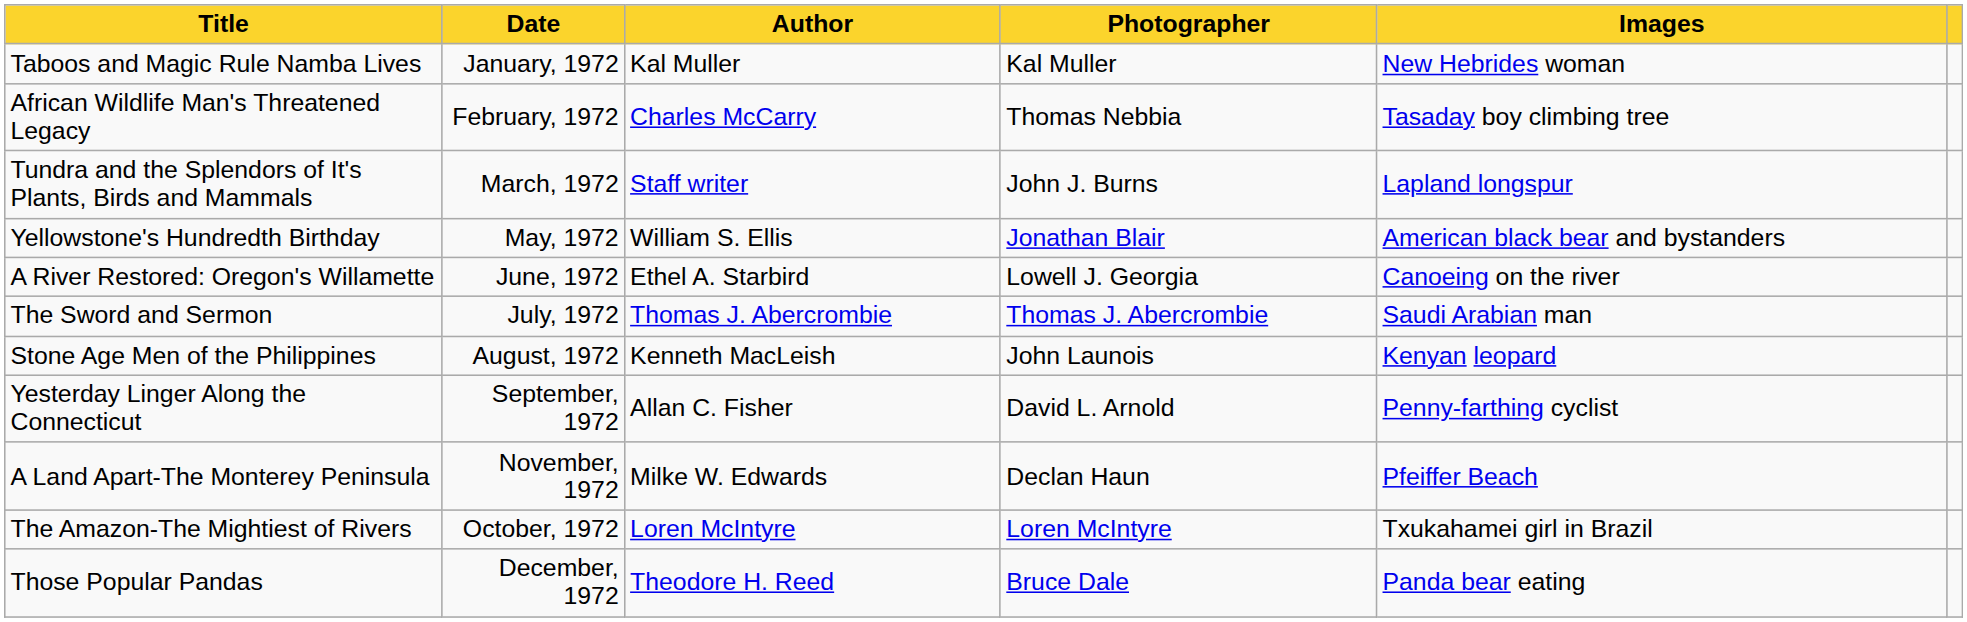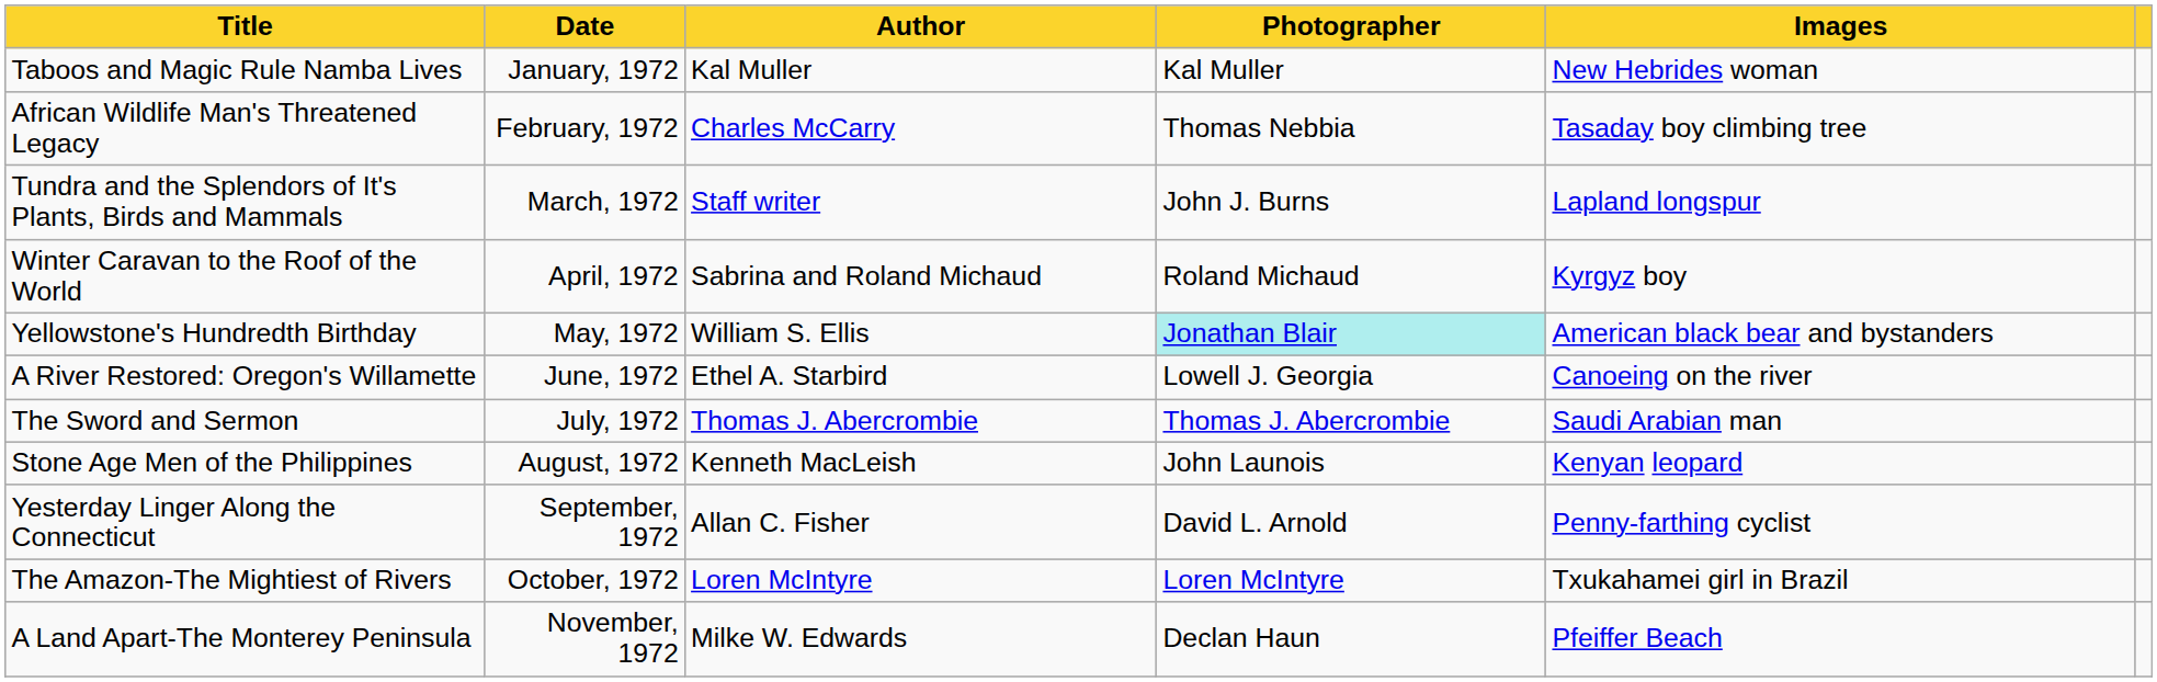+ row: Winter Caravan to the Roof of the World | April, 1972 | Sabrina and Roland Michaud | Roland Michaud | Kyrgyz boy
Yellowstone's Hundredth Birthday | Photographer: no background -> paleturquoise background
rows swapped: The Amazon-The Mightiest of Rivers <-> A Land Apart-The Monterey Peninsula
- row: Those Popular Pandas | December, 1972 | Theodore H. Reed | Bruce Dale | Panda bear eating
